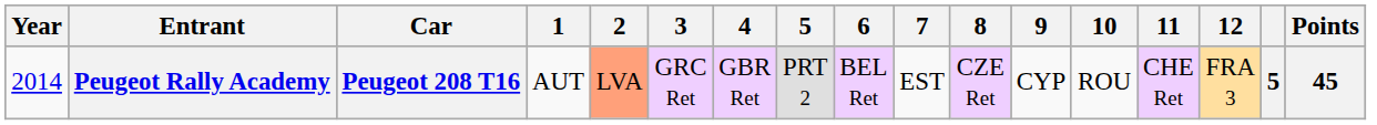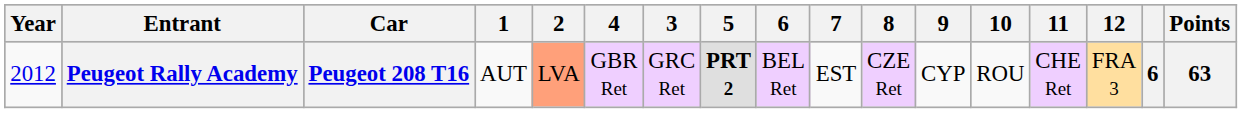columns swapped: 3 <-> 4
Peugeot Rally Academy | Year: 2014 -> 2012
Peugeot Rally Academy | 5: normal -> bold
Peugeot Rally Academy | column 16: 5 -> 6
Peugeot Rally Academy | Points: 45 -> 63
